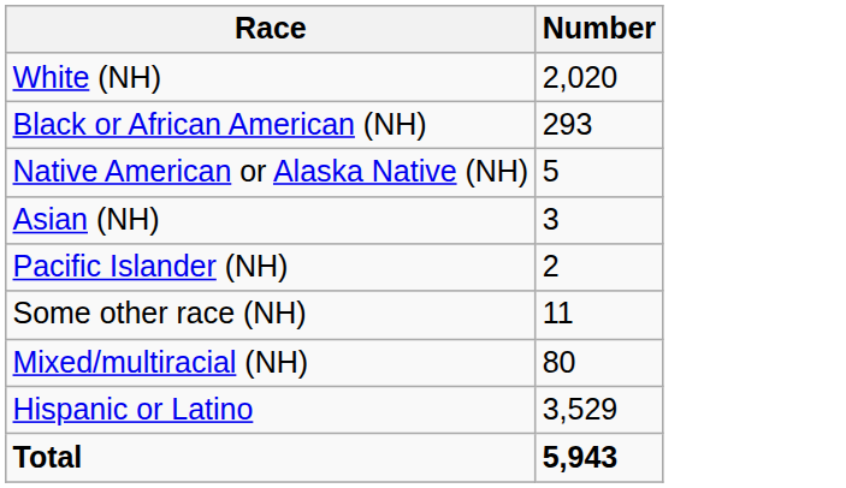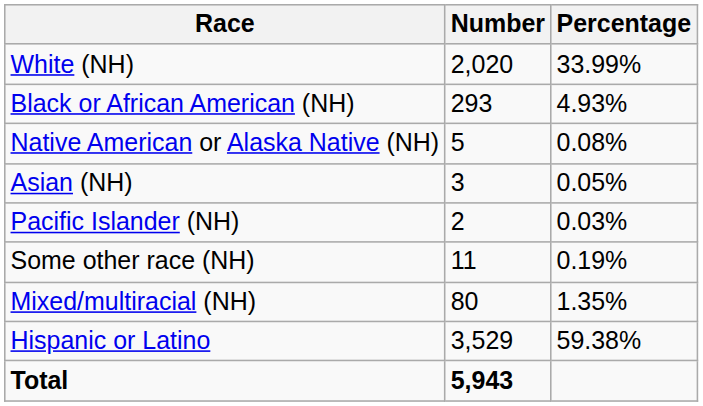+ column: Percentage | 33.99% | 4.93% | 0.08% | 0.05% | 0.03% | 0.19% | 1.35% | 59.38%
